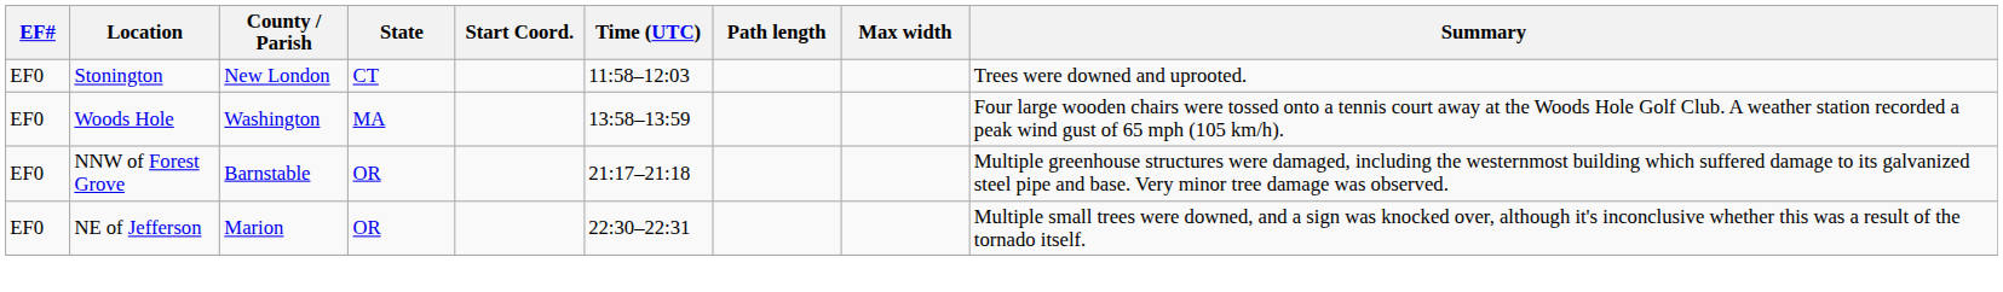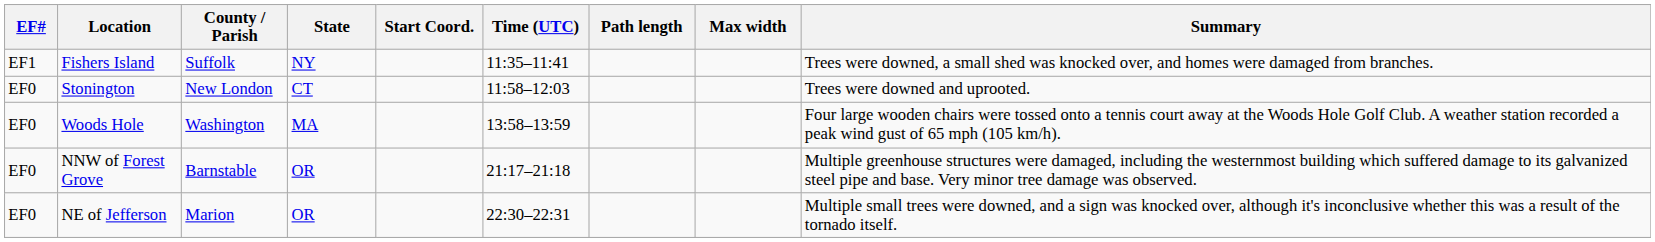+ row: EF1 | Fishers Island | Suffolk | NY | 11:35–11:41 | Trees were downed, a small shed was knocked over, and homes were damaged from branches.
